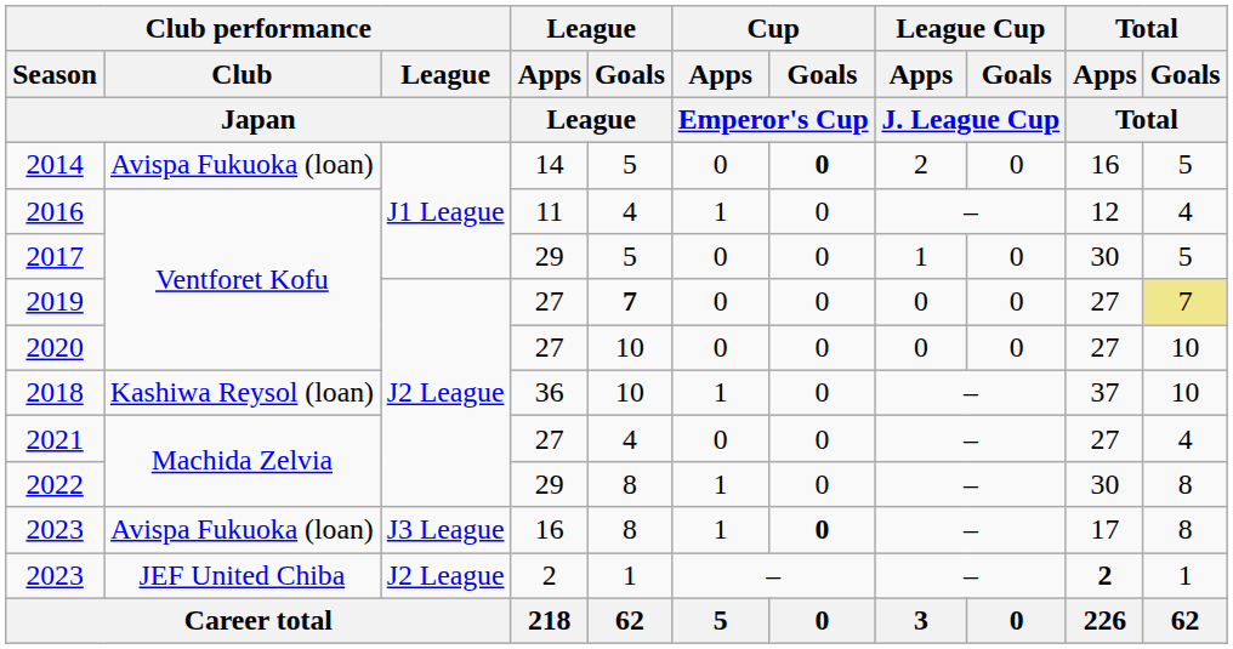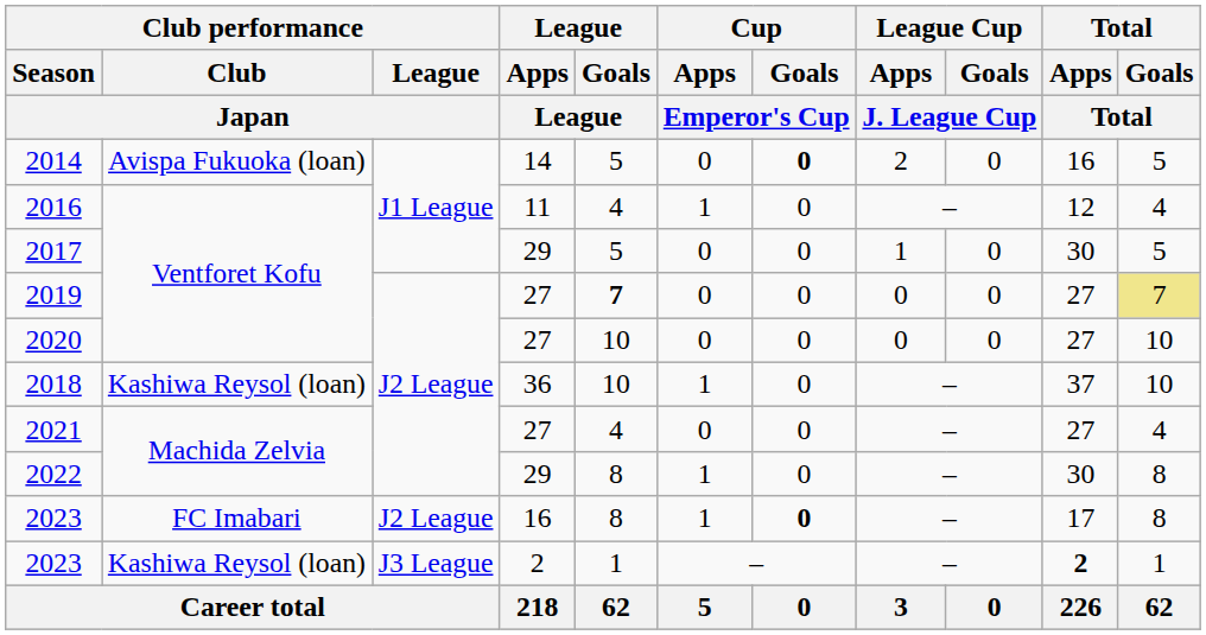2023 / 16 | Club performance / Club / Japan: Avispa Fukuoka (loan) -> FC Imabari
2023 / 16 | Club performance / League / Japan: J3 League -> J2 League
2023 / 2 | Club performance / Club / Japan: JEF United Chiba -> Kashiwa Reysol (loan)
2023 / 2 | Club performance / League / Japan: J2 League -> J3 League
